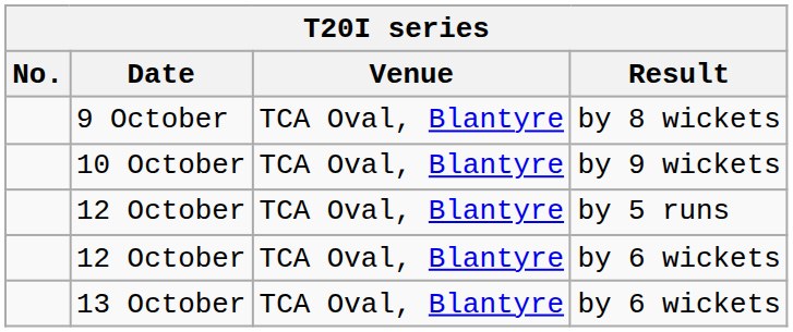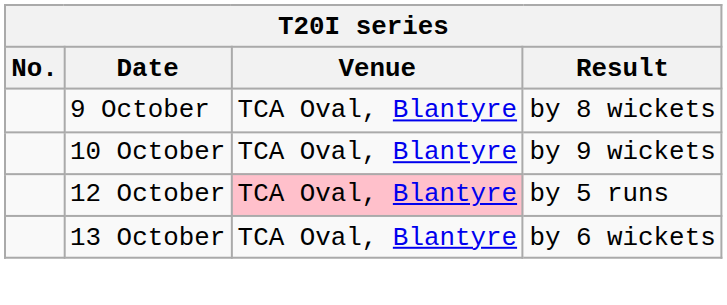12 October / by 5 runs | Venue: no background -> pink background
- row: 12 October | TCA Oval, Blantyre | by 6 wickets
